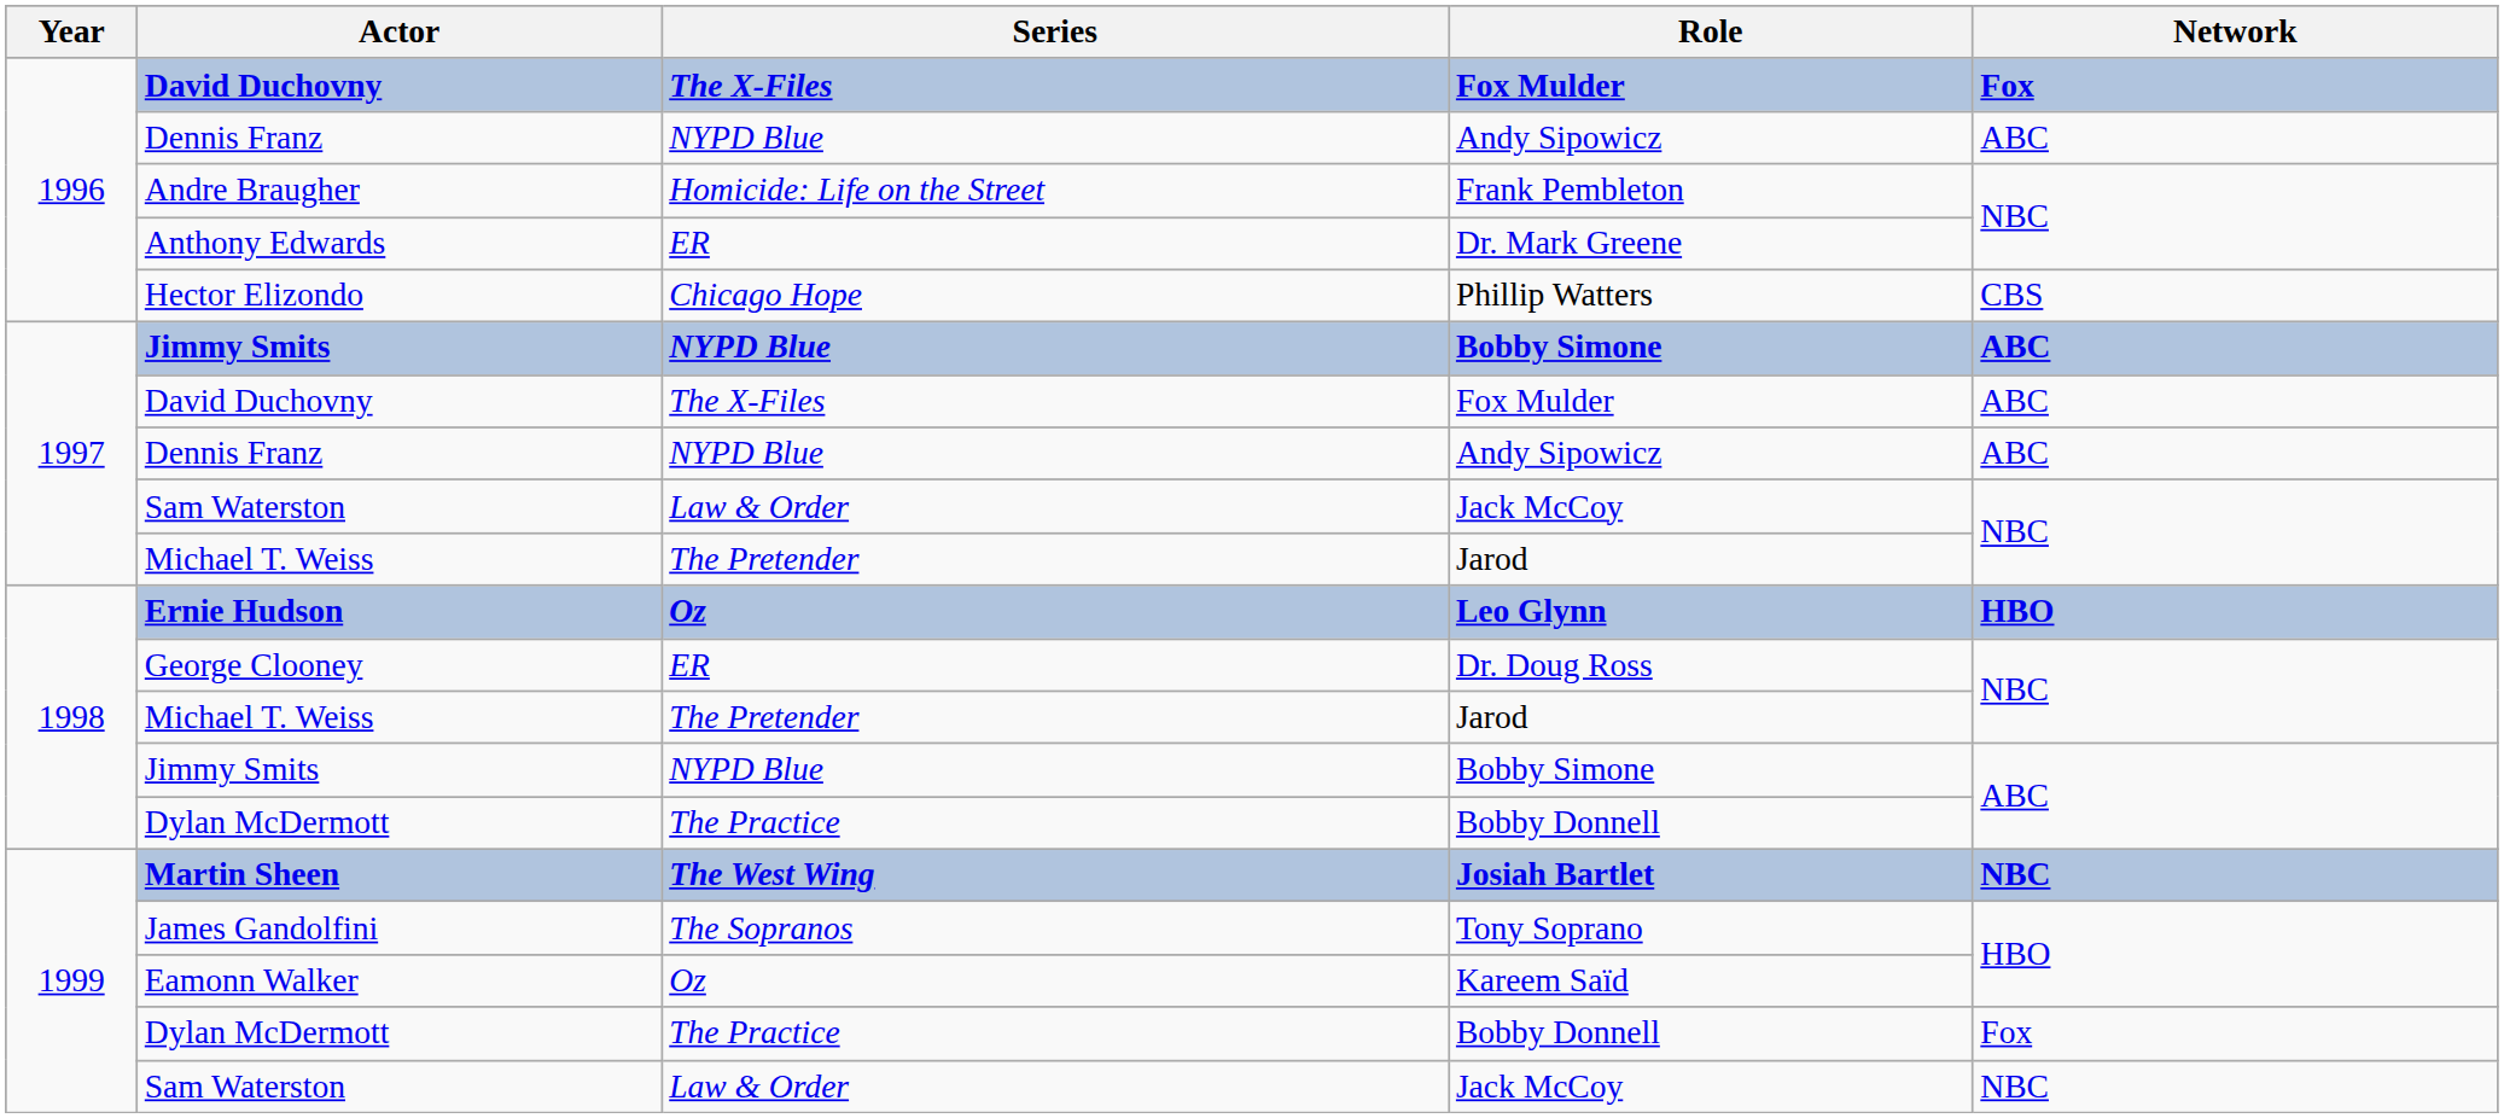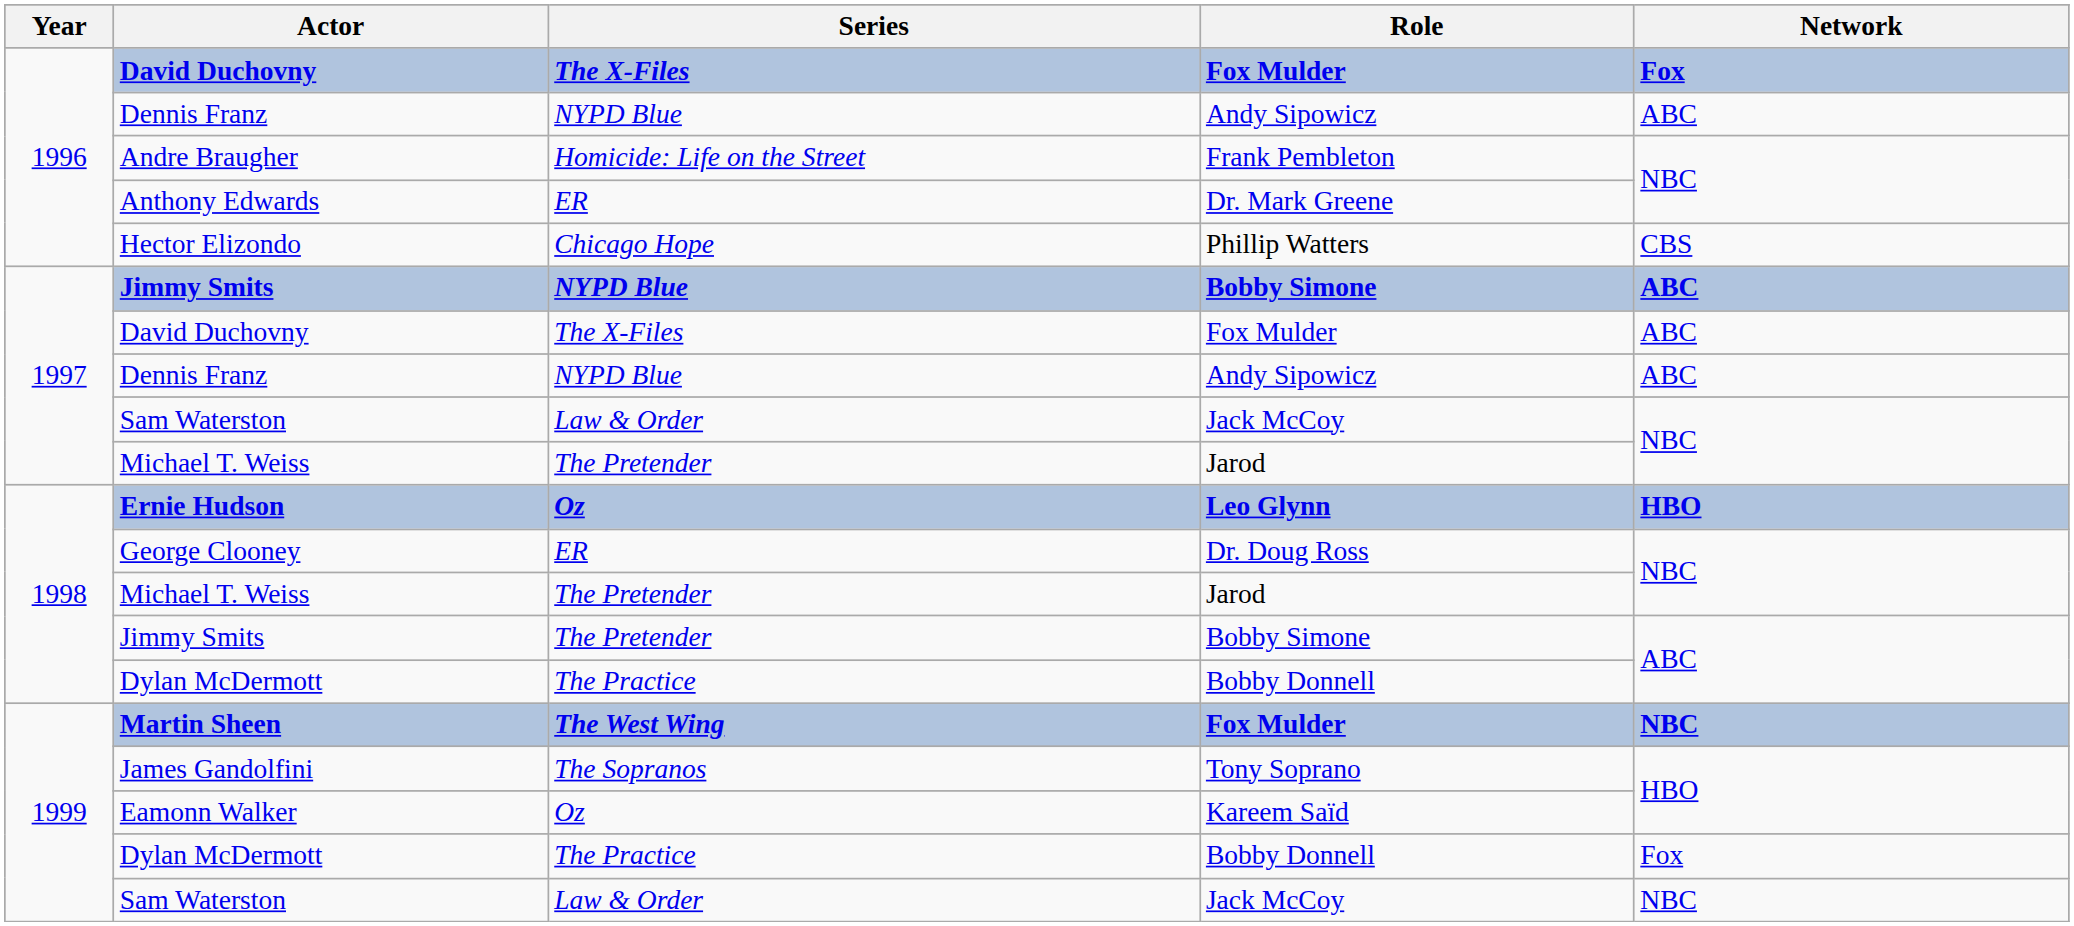1998 / Jimmy Smits | Series: NYPD Blue -> The Pretender
Martin Sheen | Role: Josiah Bartlet -> Fox Mulder
